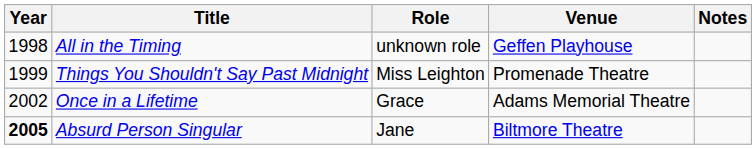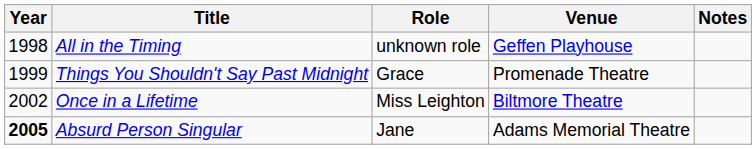Things You Shouldn't Say Past Midnight | Role: Miss Leighton -> Grace
Once in a Lifetime | Role: Grace -> Miss Leighton
Once in a Lifetime | Venue: Adams Memorial Theatre -> Biltmore Theatre
Absurd Person Singular | Venue: Biltmore Theatre -> Adams Memorial Theatre
